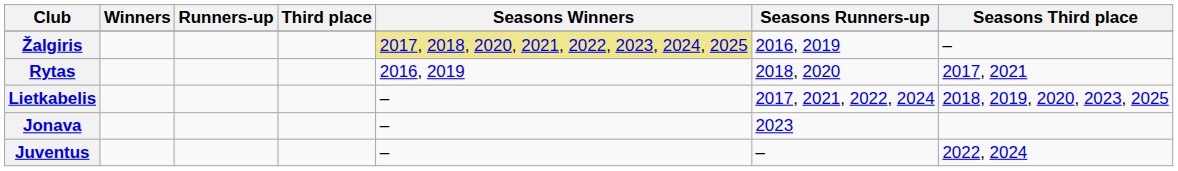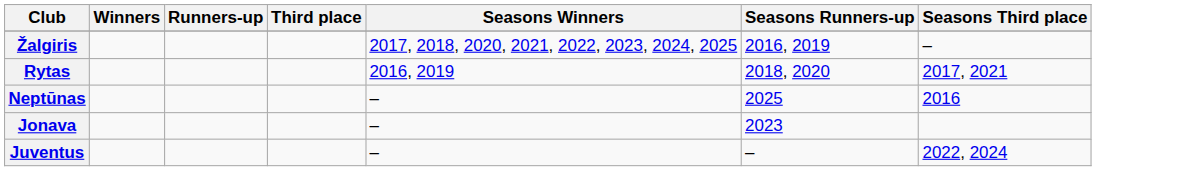Žalgiris | Seasons Winners: khaki background -> no background
- row: Lietkabelis | – | 2017, 2021, 2022, 2024 | 2018, 2019, 2020, 2023, 2025
+ row: Neptūnas | – | 2025 | 2016
